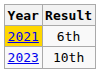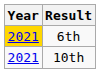10th | Year: 2023 -> 2021
